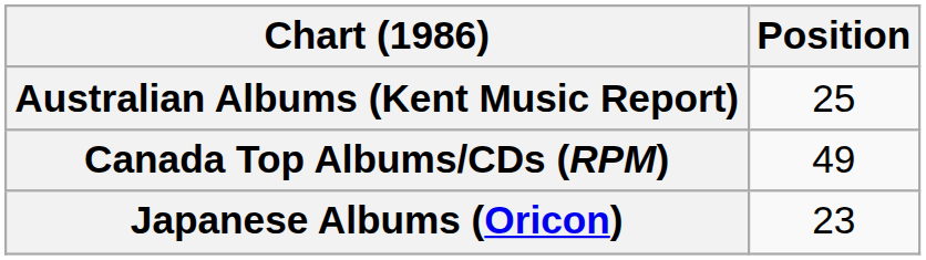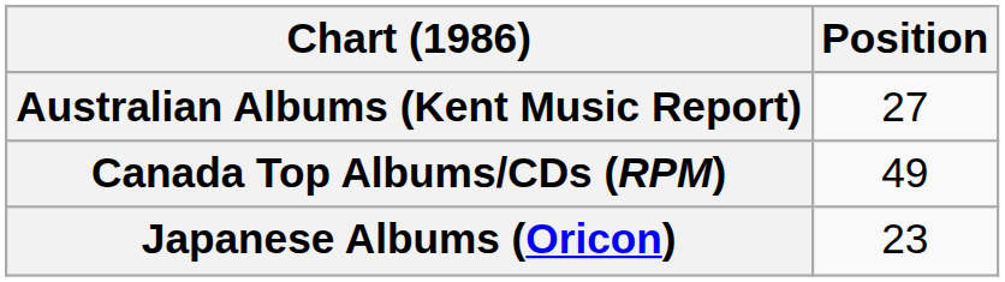Australian Albums (Kent Music Report) | Position: 25 -> 27
